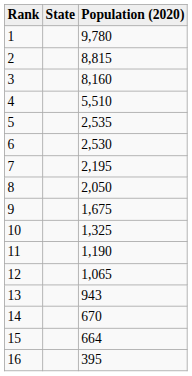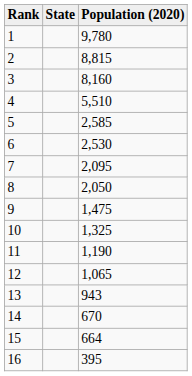5 | Population (2020): 2,535 -> 2,585
7 | Population (2020): 2,195 -> 2,095
9 | Population (2020): 1,675 -> 1,475
